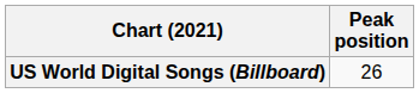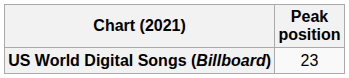US World Digital Songs (Billboard) | Peak position: 26 -> 23
